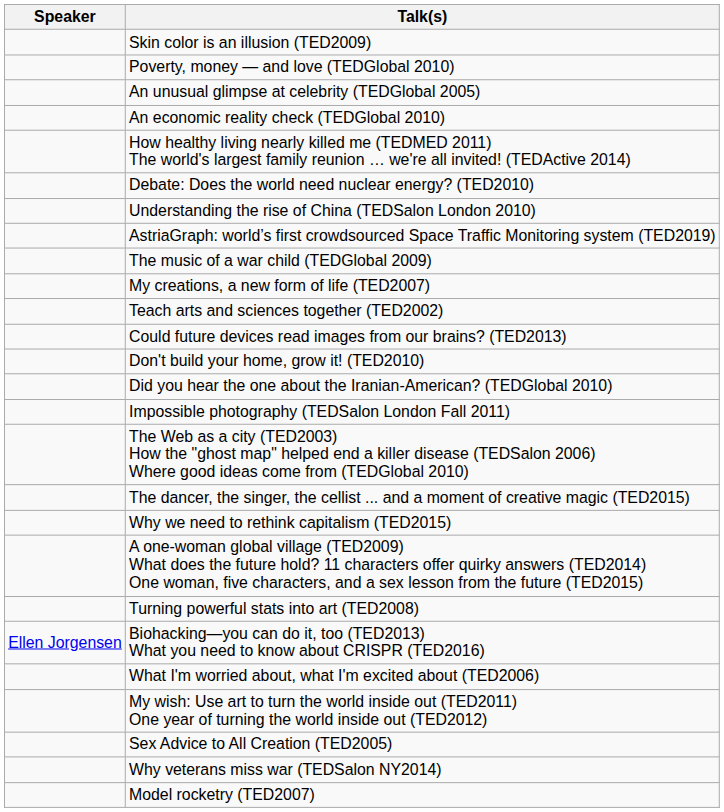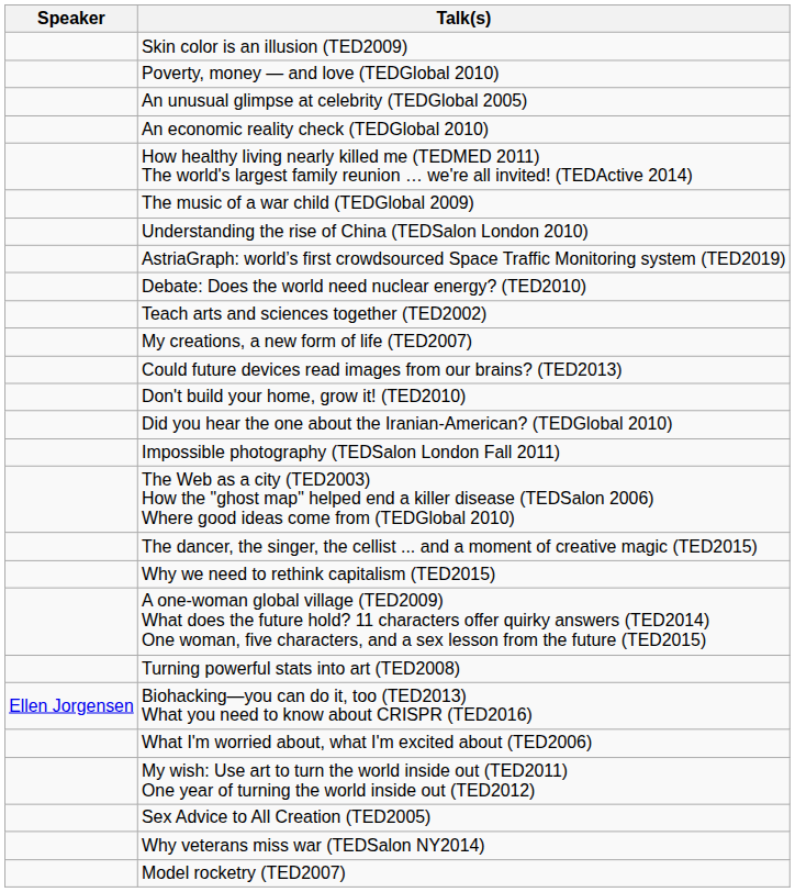rows swapped: Debate: Does the world need nuclear energy? (TED2010) <-> The music of a war child (TEDGlobal 2009)
rows swapped: My creations, a new form of life (TED2007) <-> Teach arts and sciences together (TED2002)
